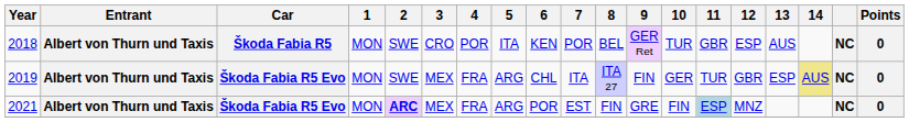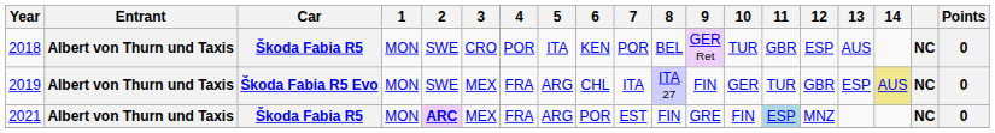2021 | Car: Škoda Fabia R5 Evo -> Škoda Fabia R5
